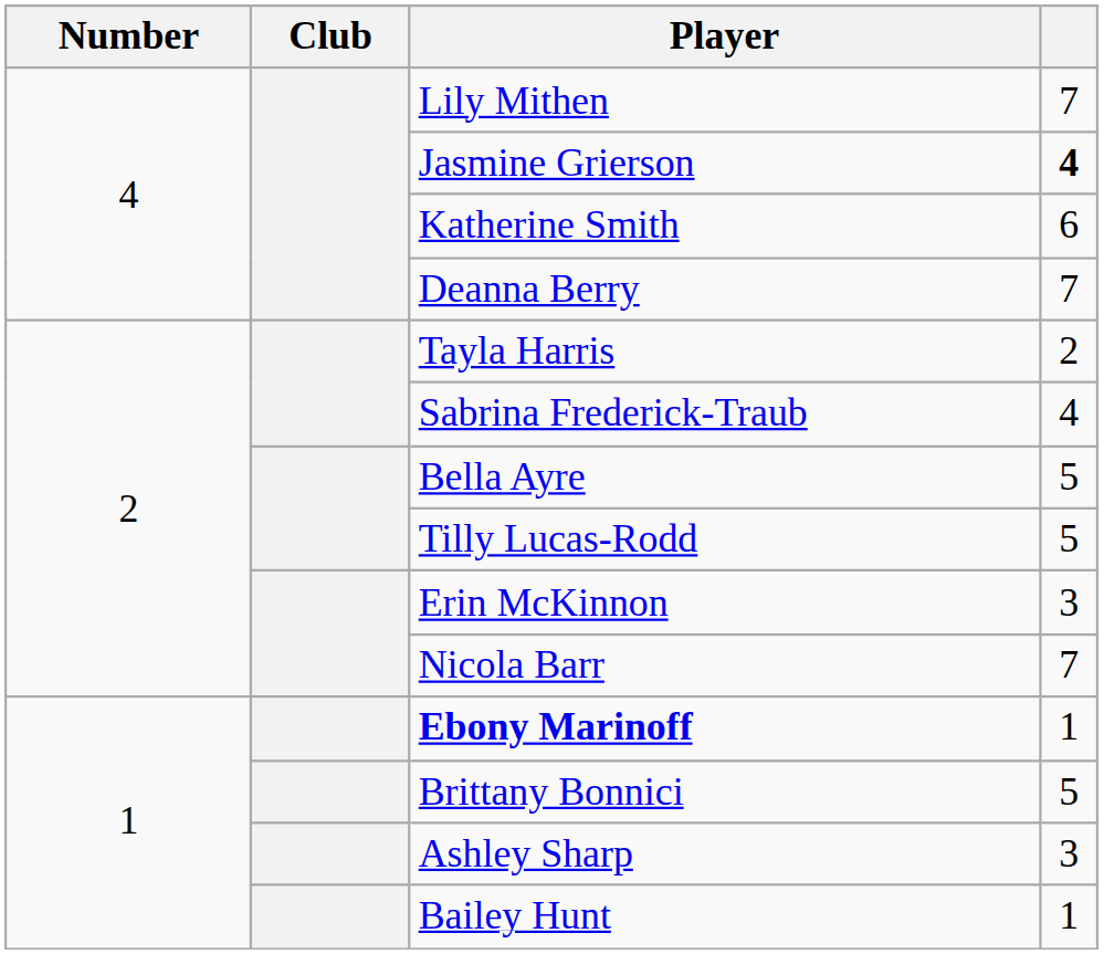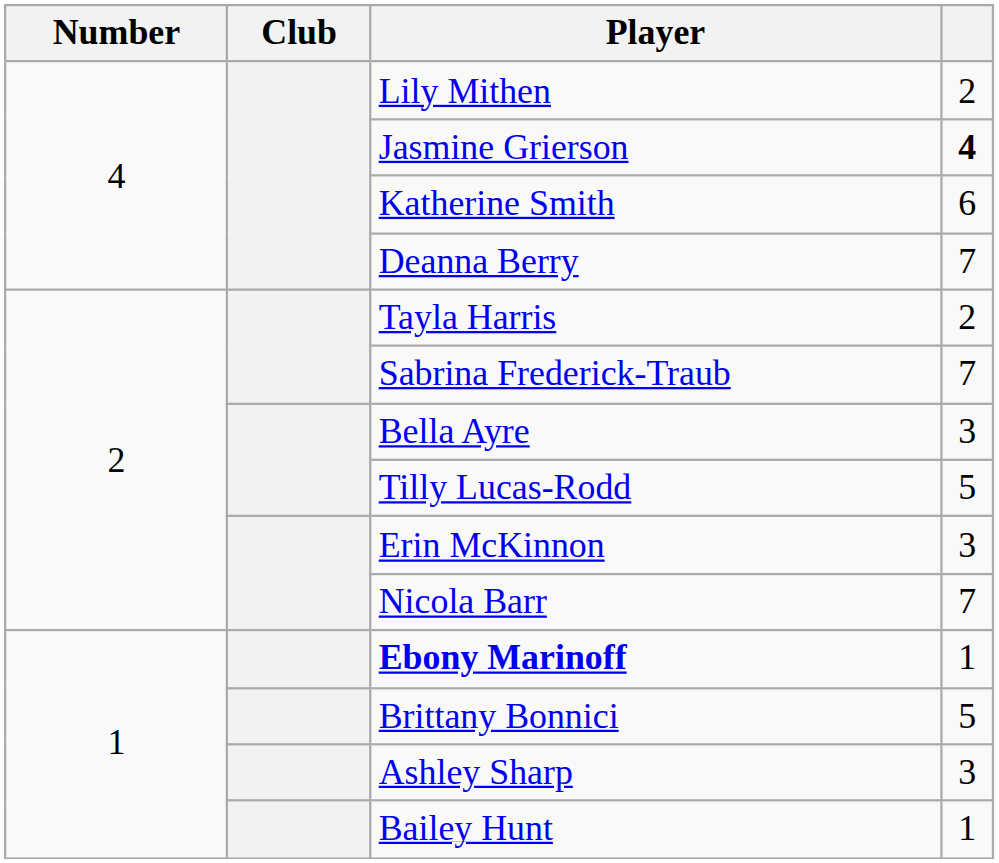Lily Mithen | column 4: 7 -> 2
Sabrina Frederick-Traub | column 4: 4 -> 7
Bella Ayre | column 4: 5 -> 3
